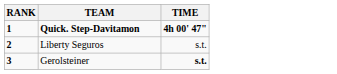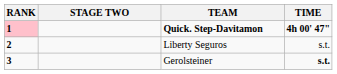+ column: STAGE TWO
Quick. Step-Davitamon | RANK: no background -> pink background
